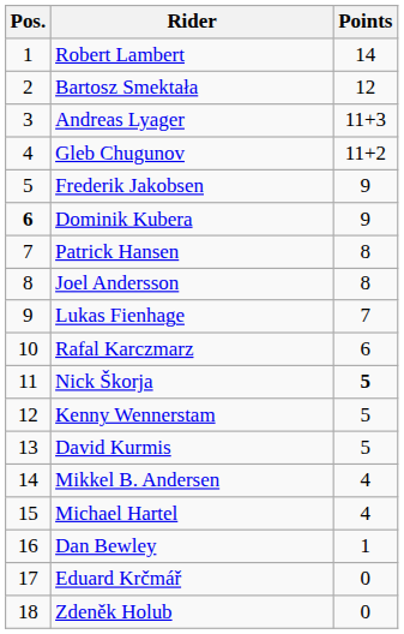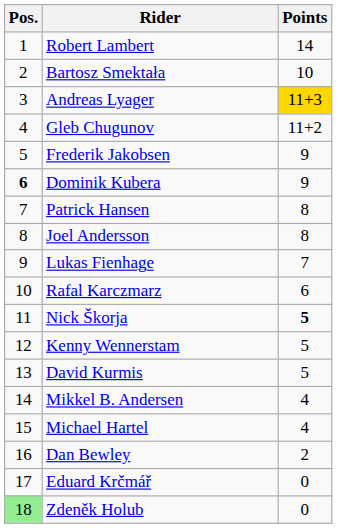Bartosz Smektała | Points: 12 -> 10
Andreas Lyager | Points: no background -> gold background
Dan Bewley | Points: 1 -> 2
Zdeněk Holub | Pos.: no background -> lightgreen background
